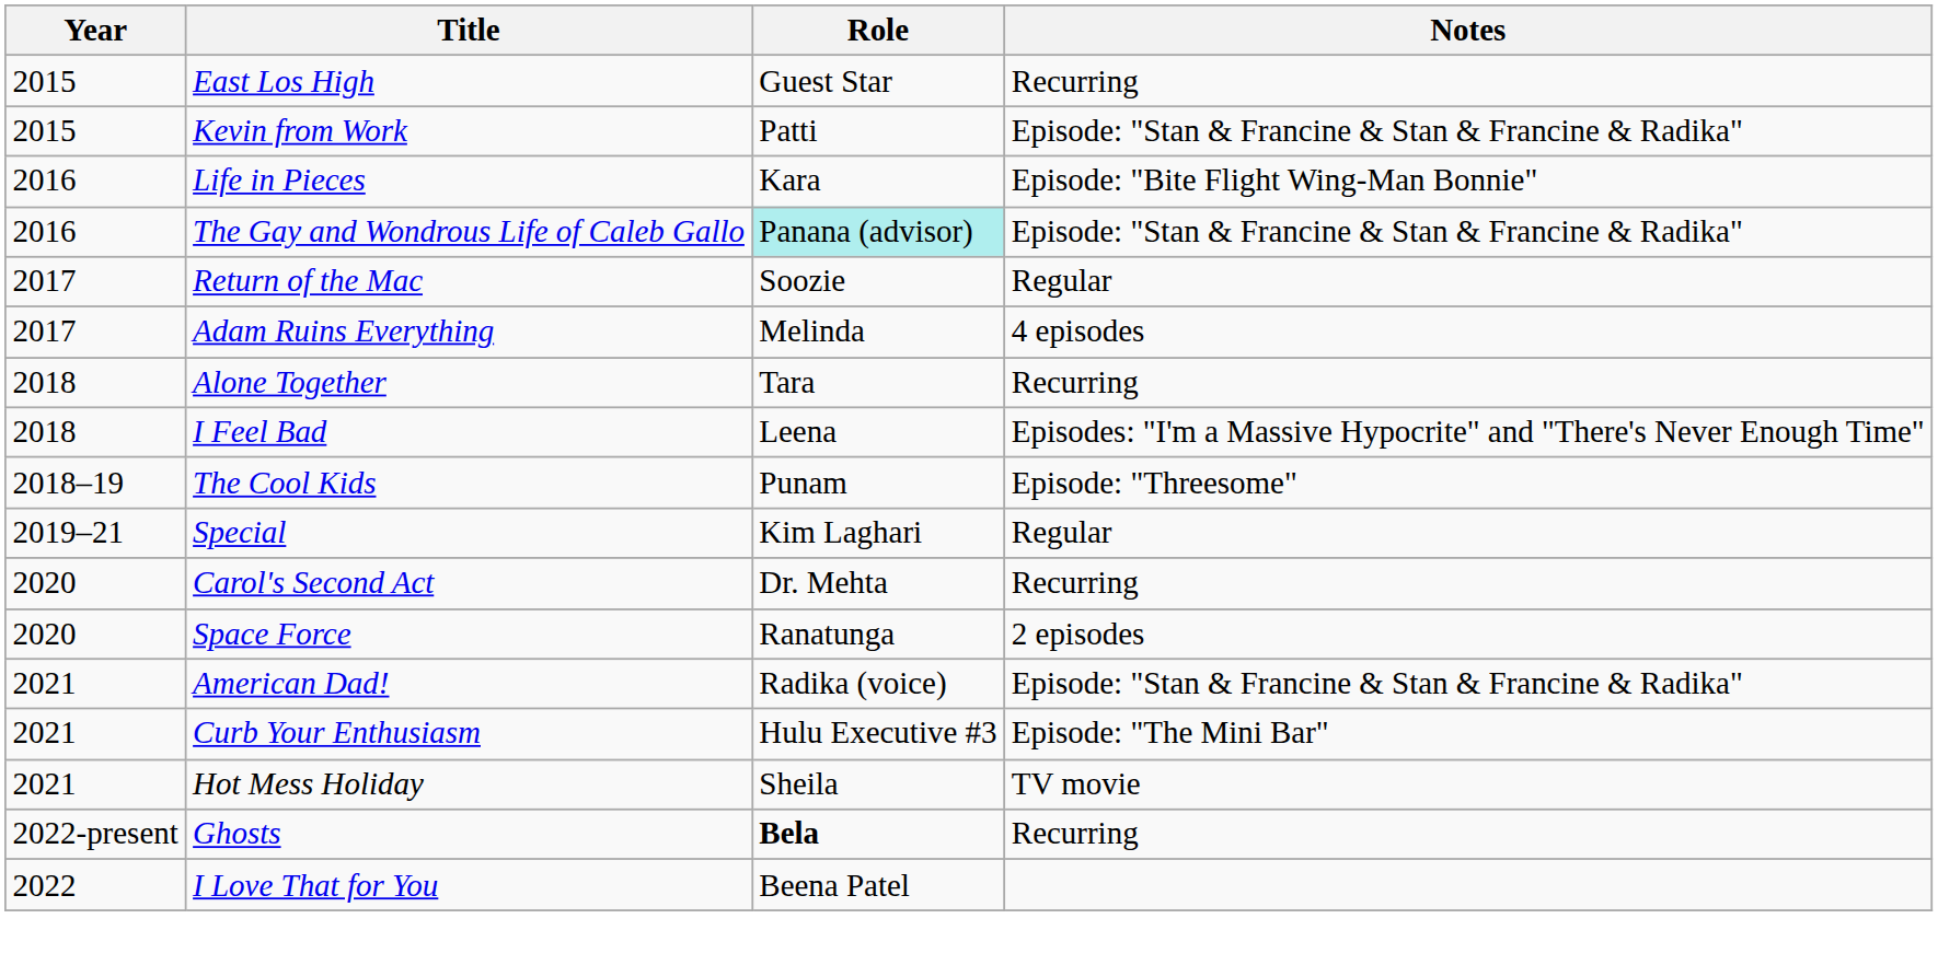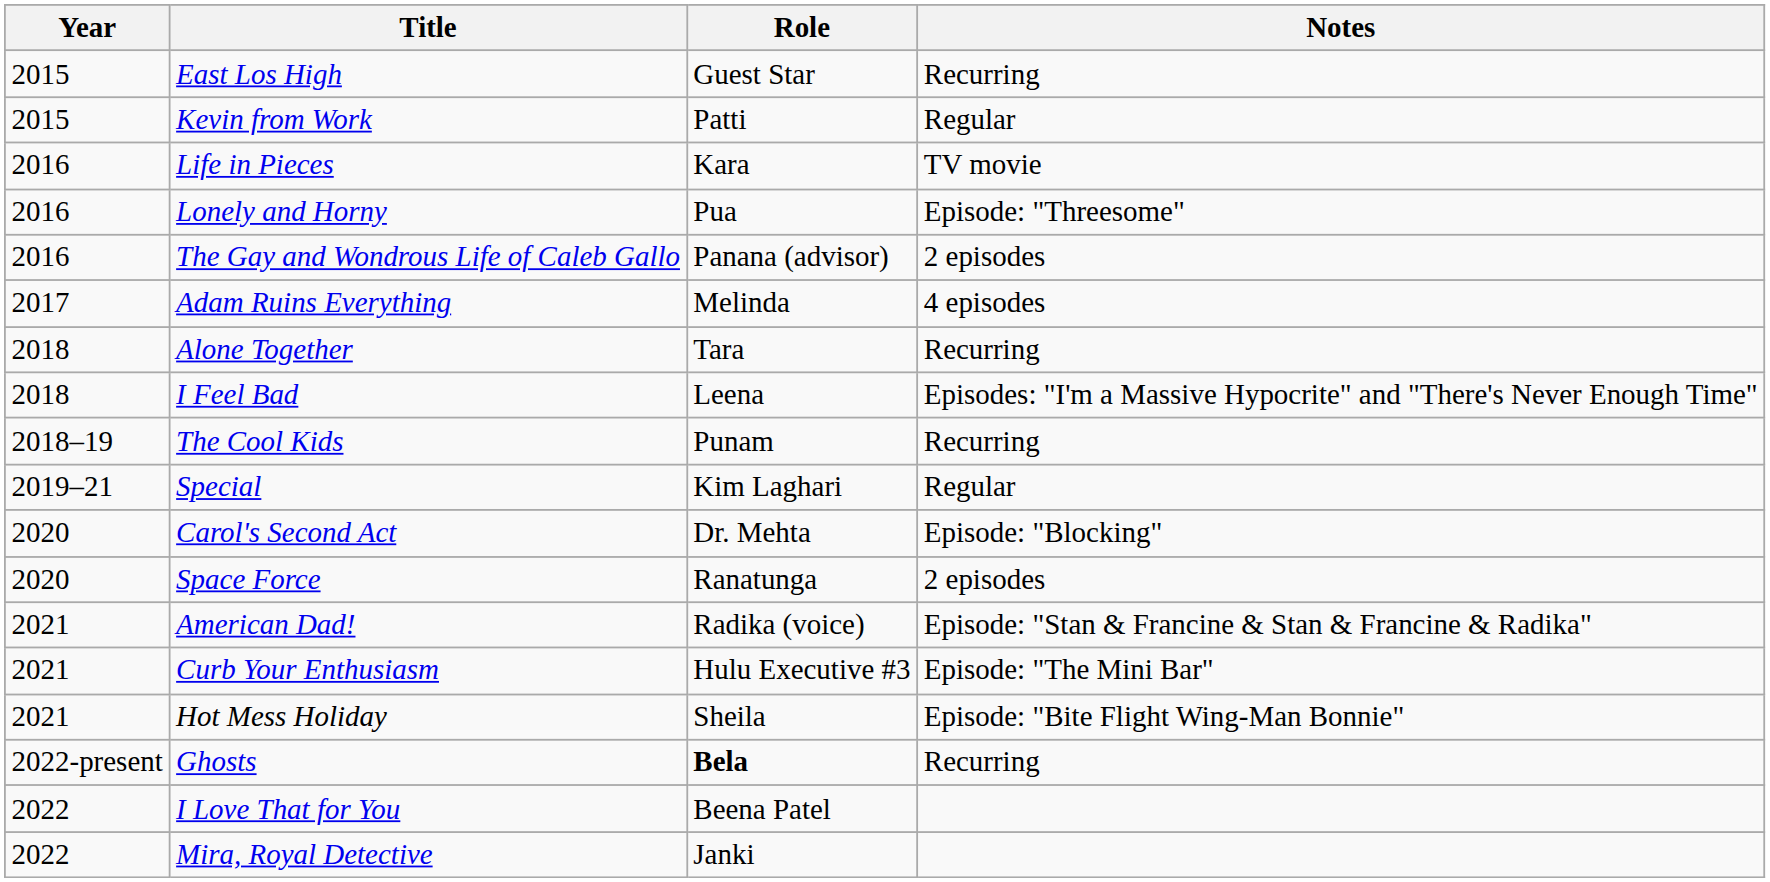Kevin from Work | Notes: Episode: "Stan & Francine & Stan & Francine & Radika" -> Regular
Life in Pieces | Notes: Episode: "Bite Flight Wing-Man Bonnie" -> TV movie
+ row: 2016 | Lonely and Horny | Pua | Episode: "Threesome"
The Gay and Wondrous Life of Caleb Gallo | Role: paleturquoise background -> no background
The Gay and Wondrous Life of Caleb Gallo | Notes: Episode: "Stan & Francine & Stan & Francine & Radika" -> 2 episodes
- row: 2017 | Return of the Mac | Soozie | Regular
The Cool Kids | Notes: Episode: "Threesome" -> Recurring
Carol's Second Act | Notes: Recurring -> Episode: "Blocking"
Hot Mess Holiday | Notes: TV movie -> Episode: "Bite Flight Wing-Man Bonnie"
+ row: 2022 | Mira, Royal Detective | Janki
